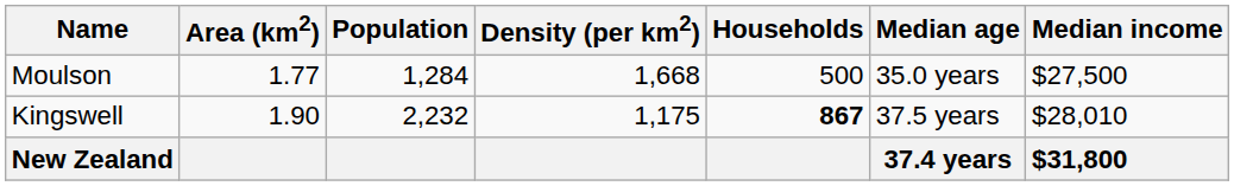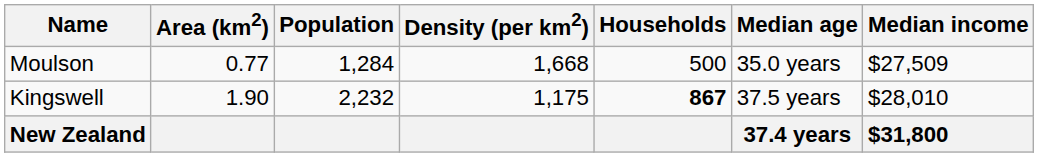Moulson | Area (km2): 1.77 -> 0.77
Moulson | Median income: $27,500 -> $27,509
